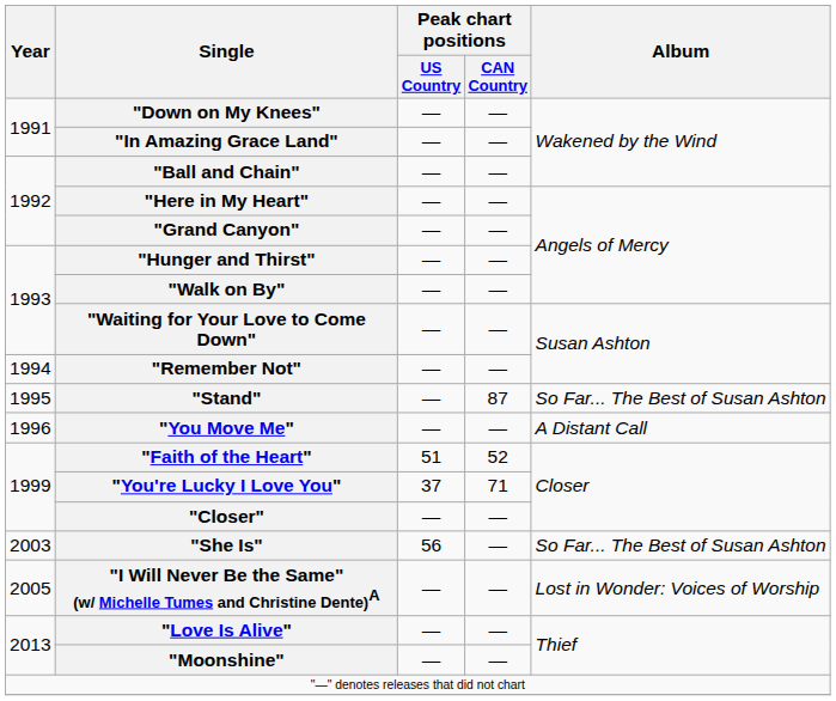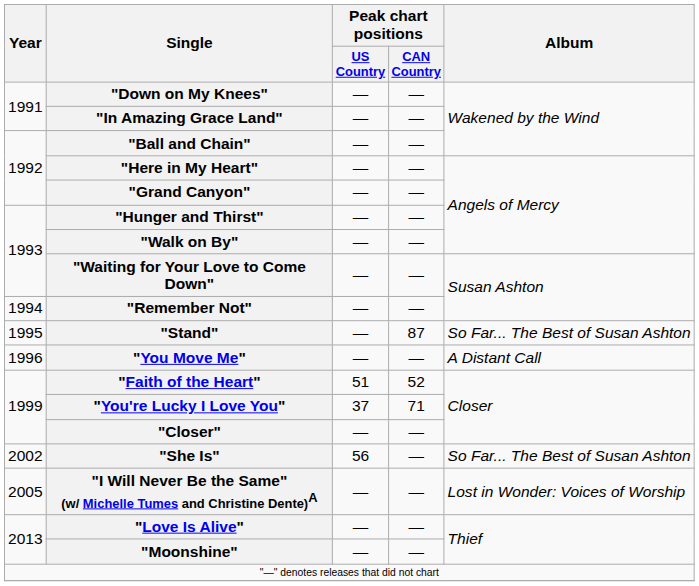"She Is" | Year: 2003 -> 2002
